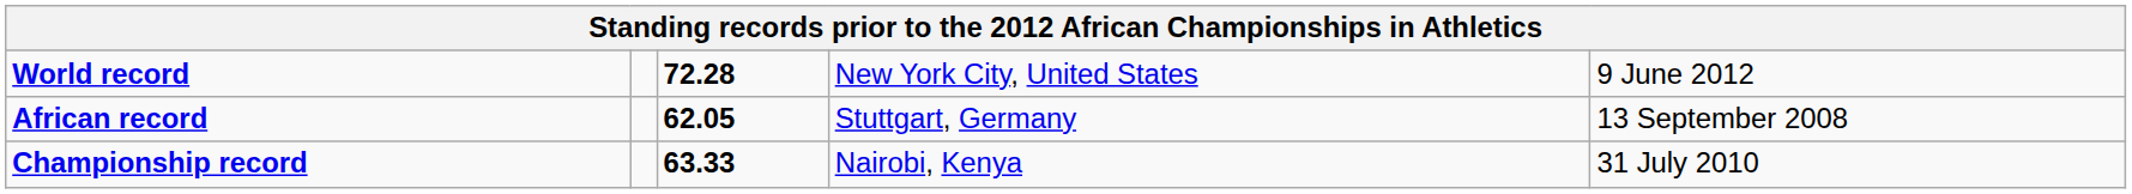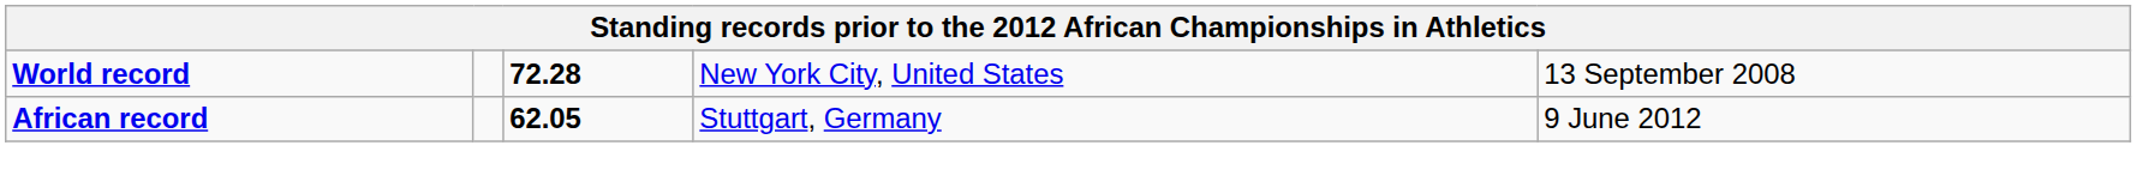World record | column 5: 9 June 2012 -> 13 September 2008
African record | column 5: 13 September 2008 -> 9 June 2012
- row: Championship record | 63.33 | Nairobi, Kenya | 31 July 2010
